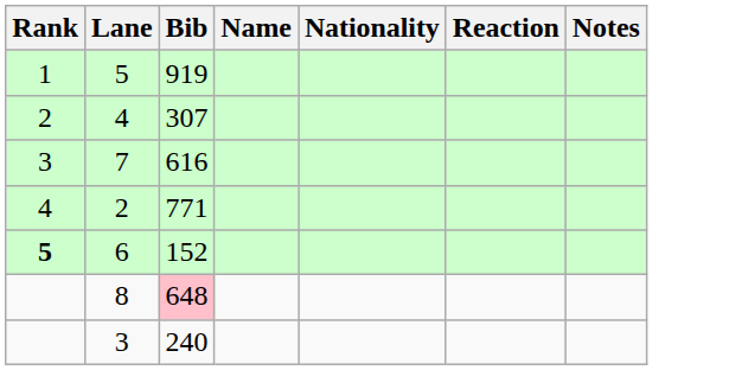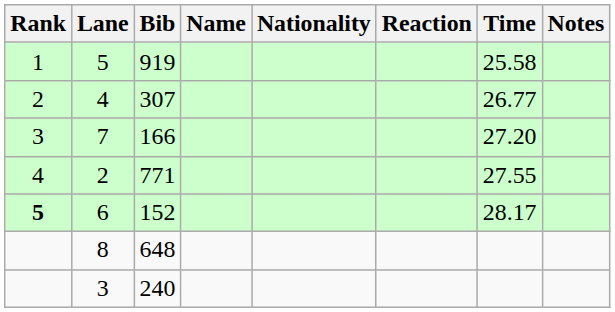+ column: Time | 25.58 | 26.77 | 27.20 | 27.55 | 28.17
7 | Bib: 616 -> 166
8 | Bib: pink background -> no background
